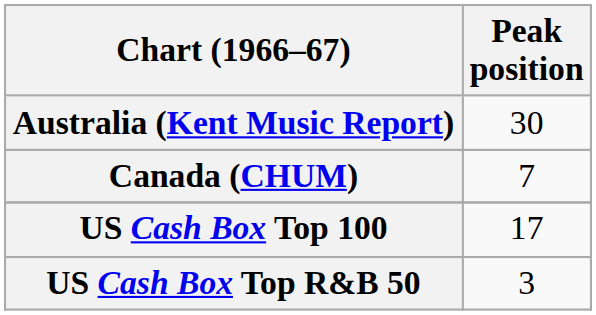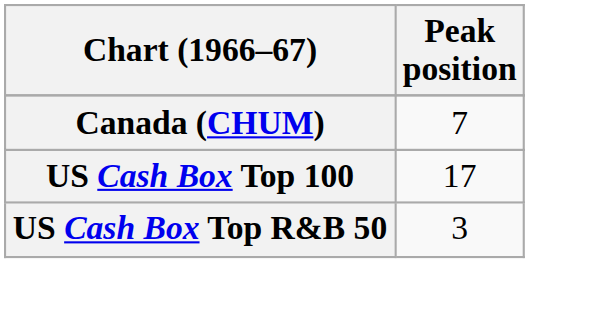- row: Australia (Kent Music Report) | 30
